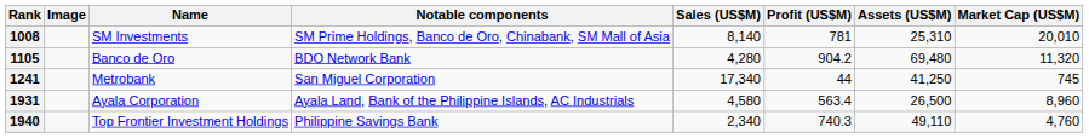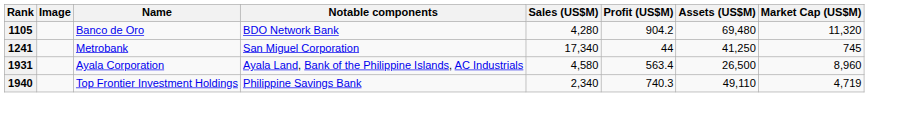- row: 1008 | SM Investments | SM Prime Holdings, Banco de Oro, Chinabank, SM Mall of Asia | 8,140 | 781 | 25,310 | 20,010
1940 | Market Cap (US$M): 4,760 -> 4,719
